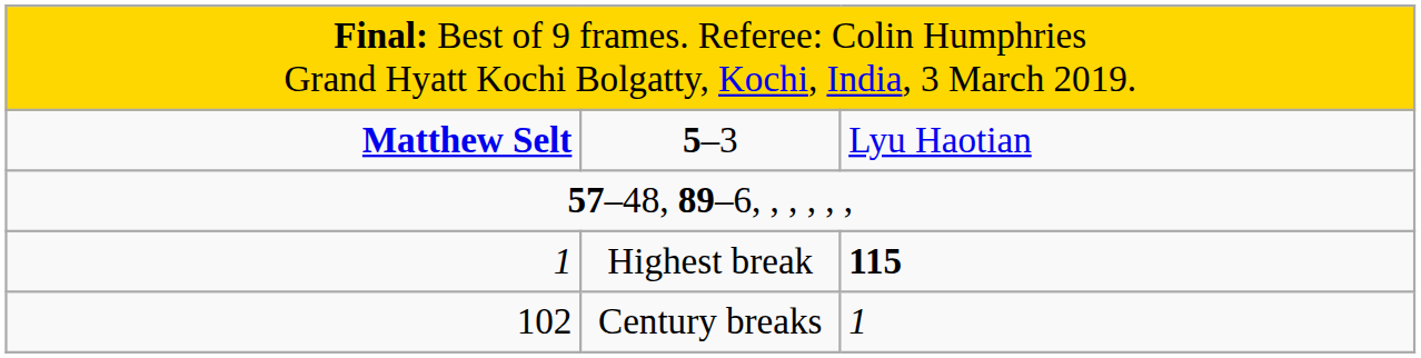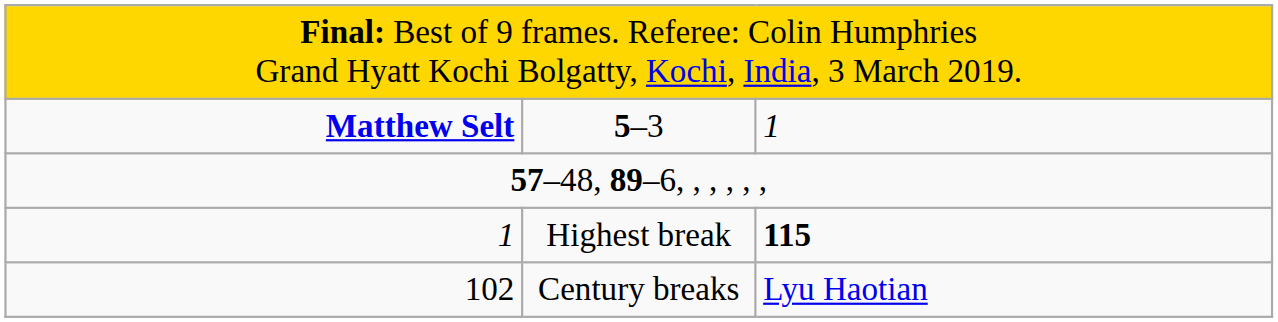5–3 | column 3: Lyu Haotian -> 1
Century breaks | column 3: 1 -> Lyu Haotian
